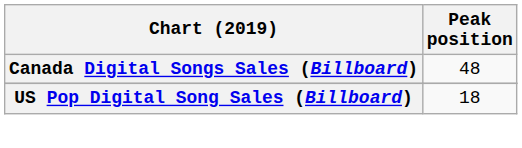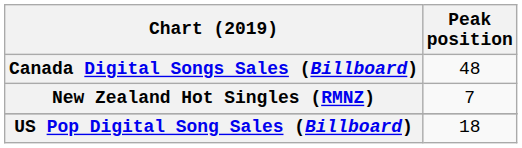+ row: New Zealand Hot Singles (RMNZ) | 7
